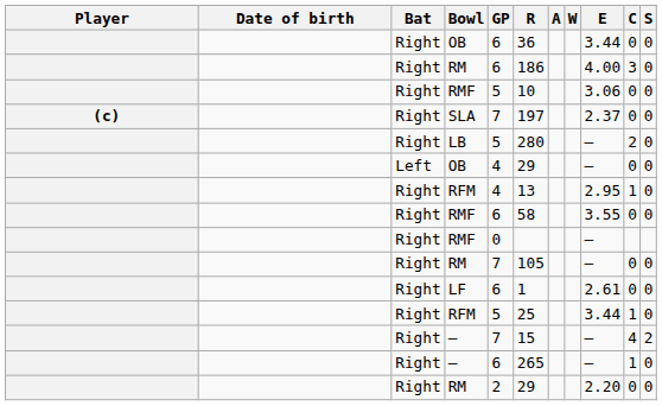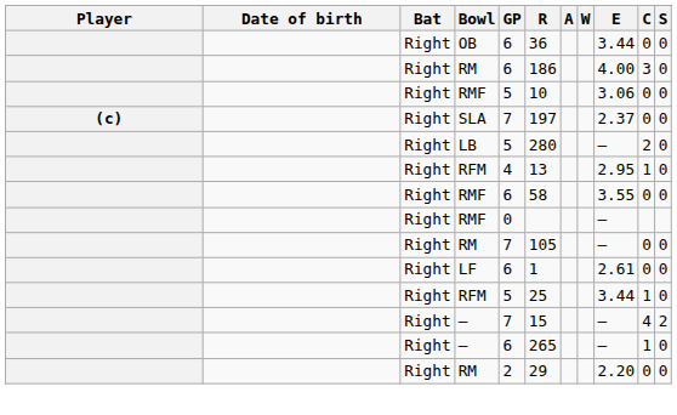- row: Left | OB | 4 | 29 | – | 0 | 0
